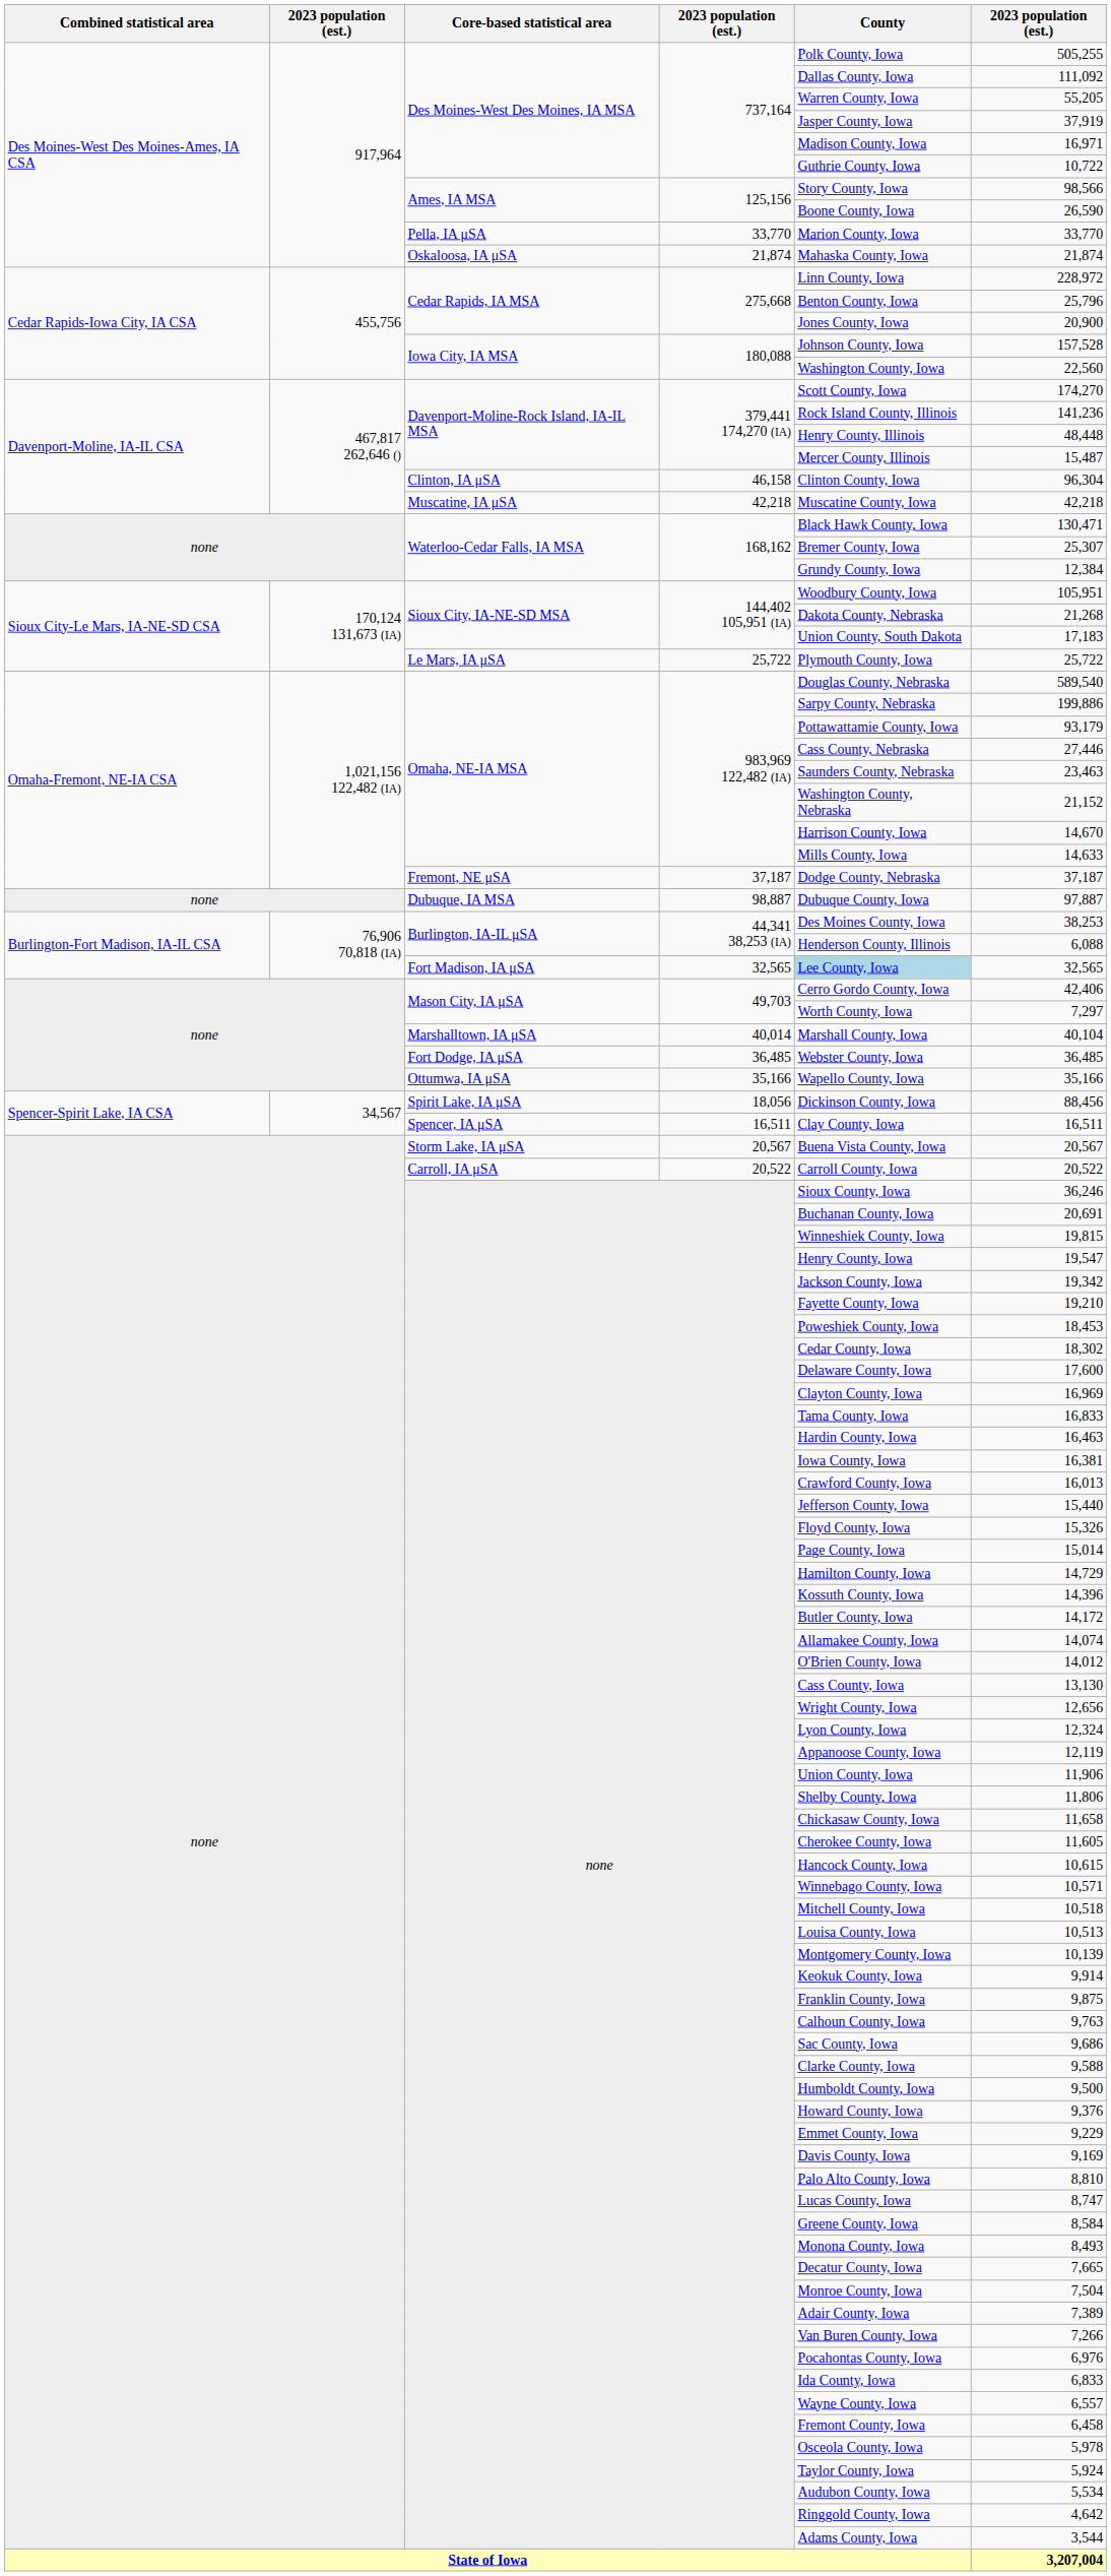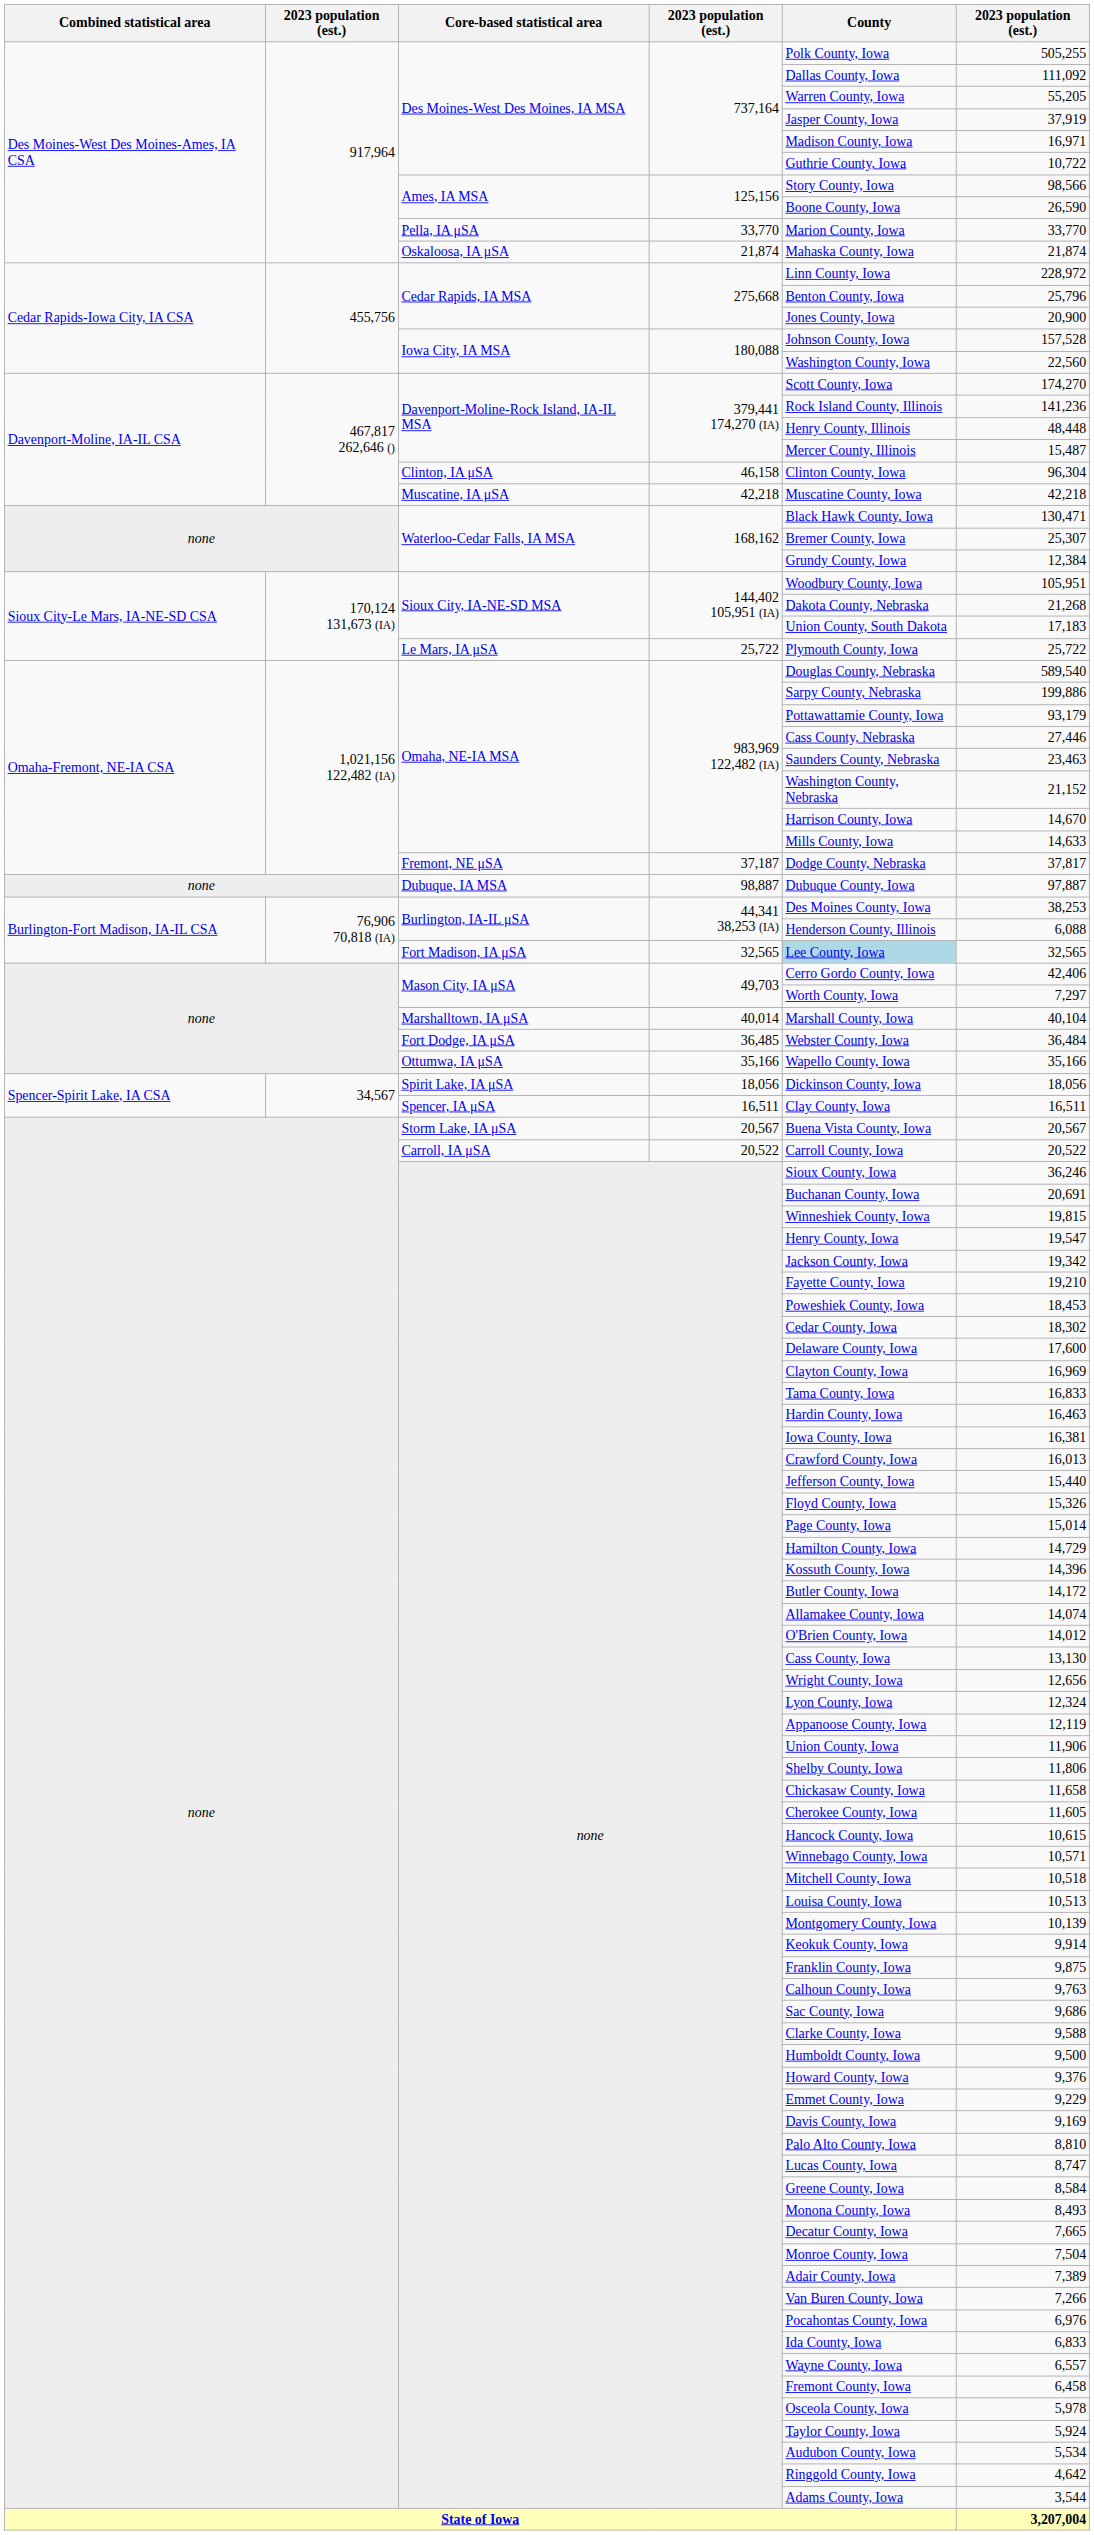Fremont, NE μSA | column 6: 37,187 -> 37,817
Fort Dodge, IA μSA | column 6: 36,485 -> 36,484
Spirit Lake, IA μSA | column 6: 88,456 -> 18,056
